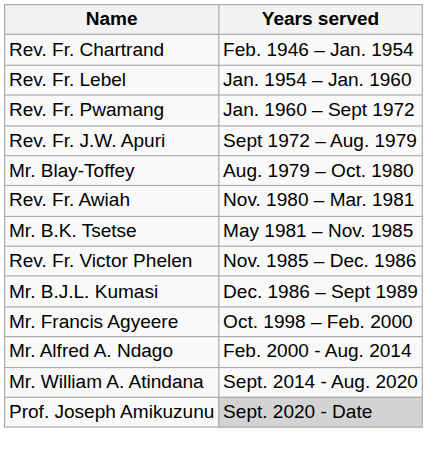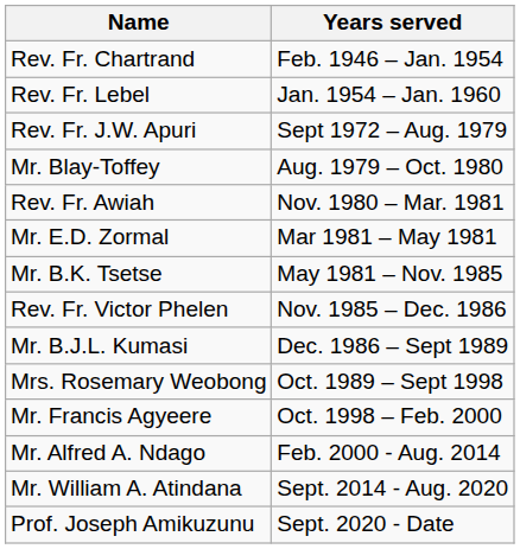- row: Rev. Fr. Pwamang | Jan. 1960 – Sept 1972
+ row: Mr. E.D. Zormal | Mar 1981 – May 1981
+ row: Mrs. Rosemary Weobong | Oct. 1989 – Sept 1998
Prof. Joseph Amikuzunu | Years served: lightgrey background -> no background
